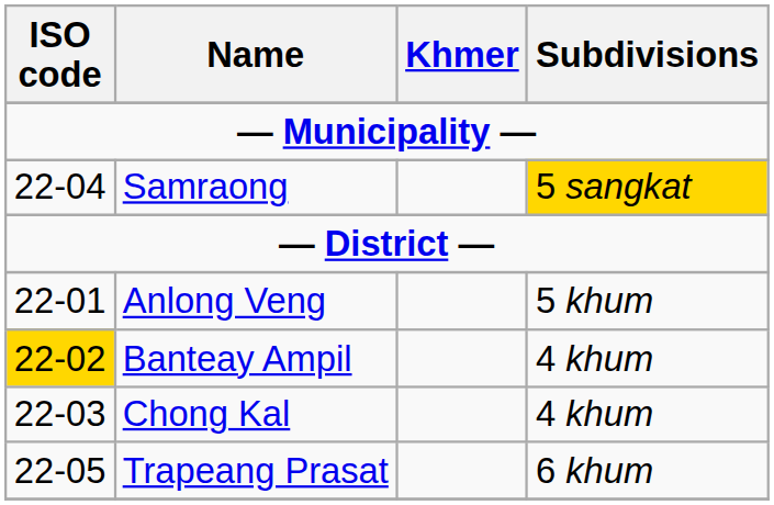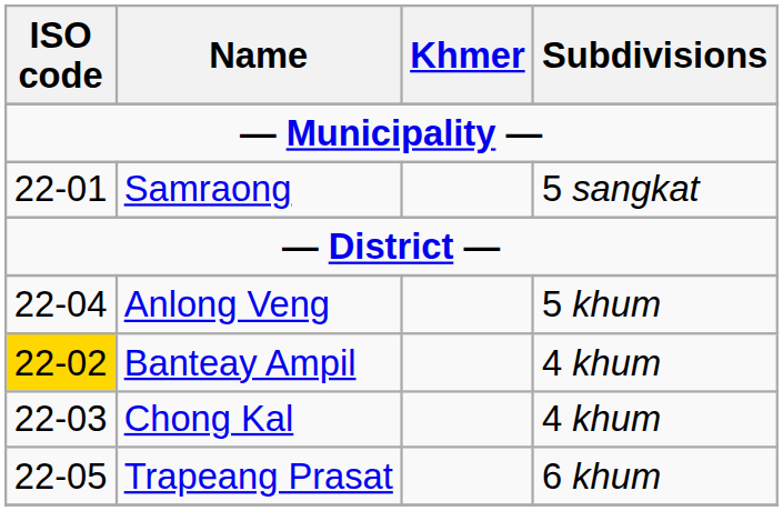Samraong | ISO code: 22-04 -> 22-01
Samraong | Subdivisions: gold background -> no background
Anlong Veng | ISO code: 22-01 -> 22-04
